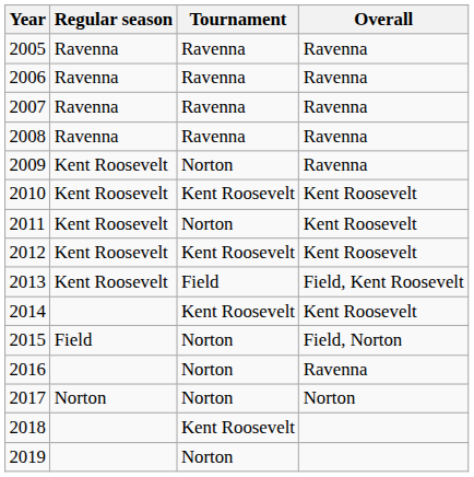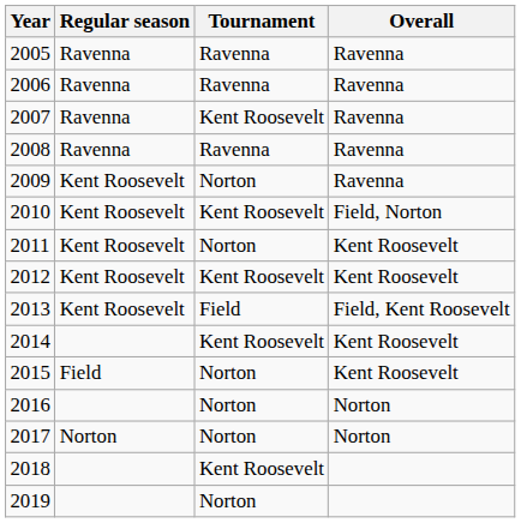2007 | Tournament: Ravenna -> Kent Roosevelt
2010 | Overall: Kent Roosevelt -> Field, Norton
2015 | Overall: Field, Norton -> Kent Roosevelt
2016 | Overall: Ravenna -> Norton
